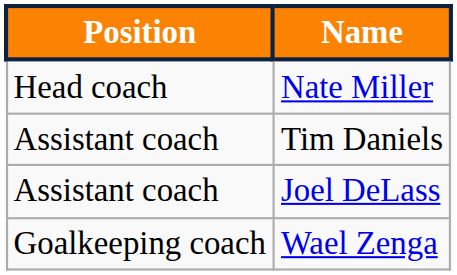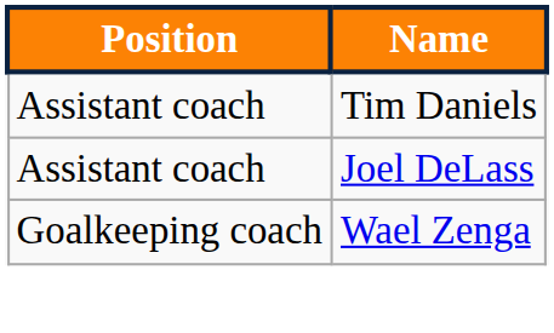- row: Head coach | Nate Miller
